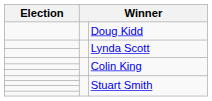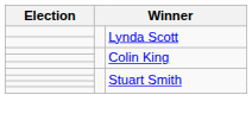- row: Doug Kidd
